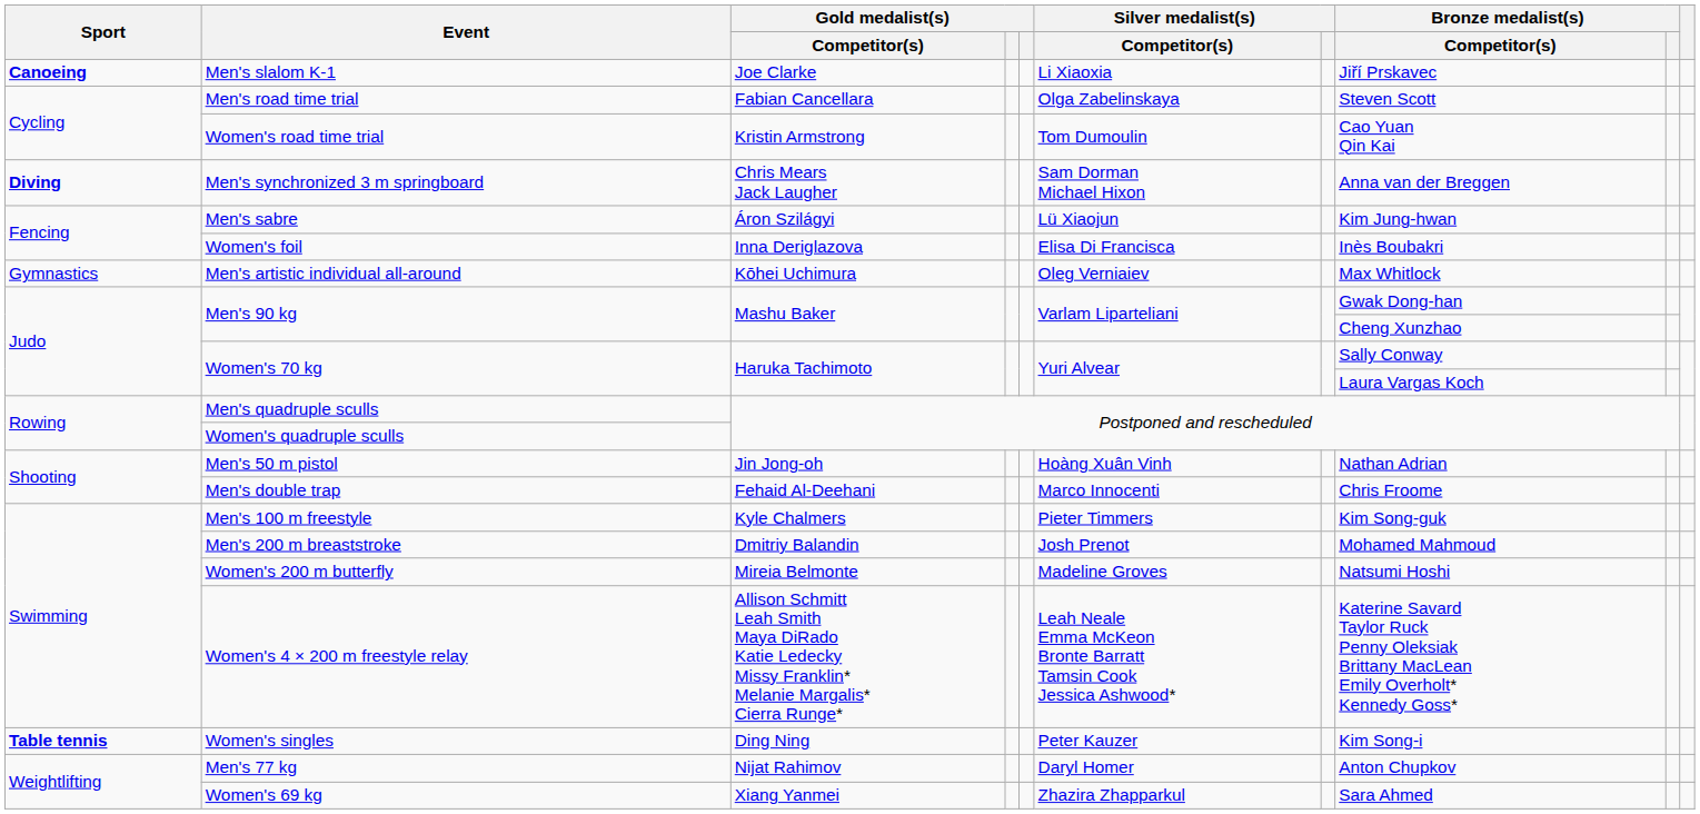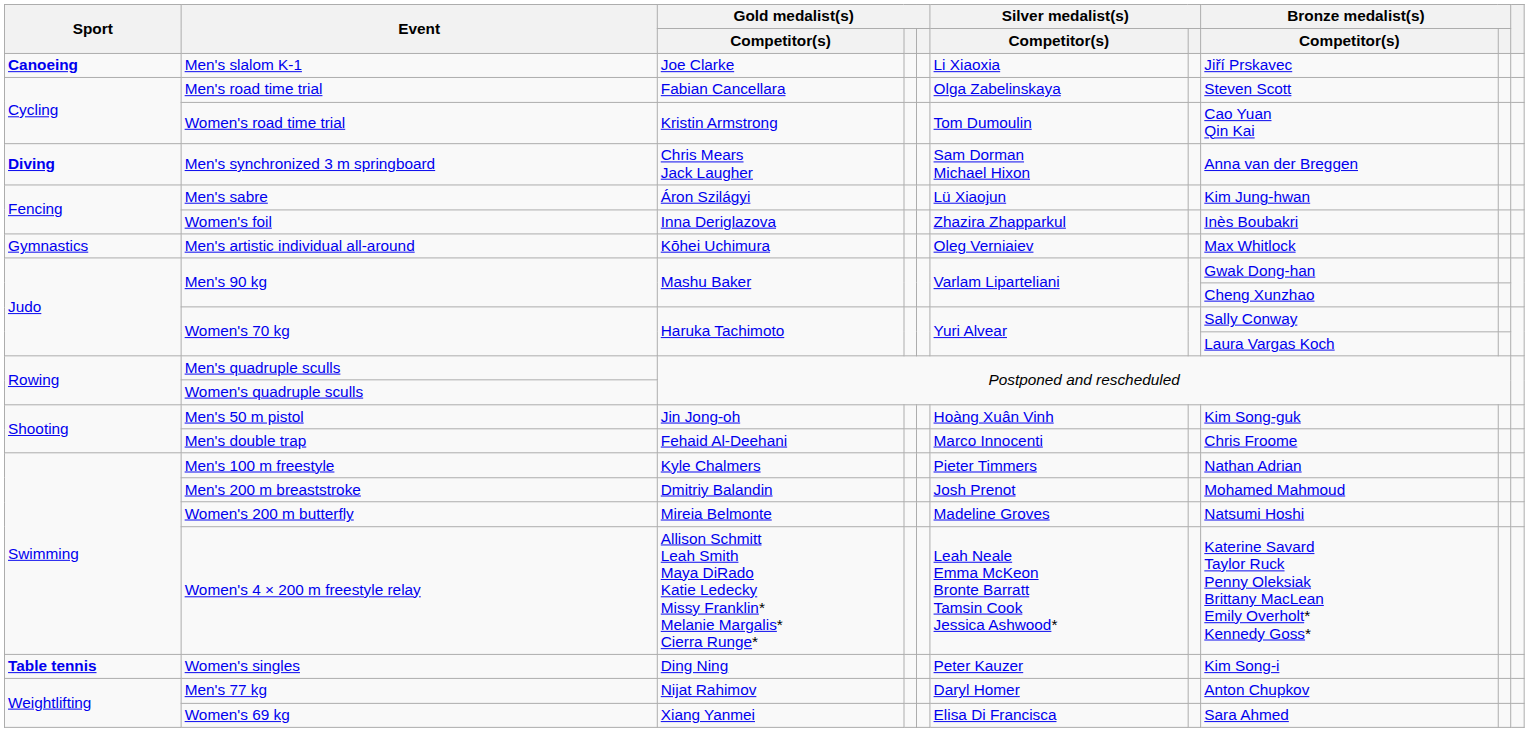Women's foil | Silver medalist(s) / Competitor(s): Elisa Di Francisca -> Zhazira Zhapparkul
Men's 50 m pistol | Bronze medalist(s) / Competitor(s): Nathan Adrian -> Kim Song-guk
Men's 100 m freestyle | Bronze medalist(s) / Competitor(s): Kim Song-guk -> Nathan Adrian
Women's 69 kg | Silver medalist(s) / Competitor(s): Zhazira Zhapparkul -> Elisa Di Francisca
